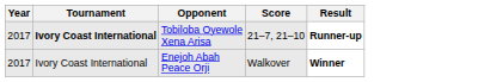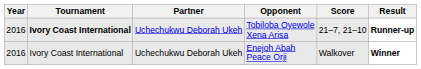+ column: Partner | Uchechukwu Deborah Ukeh | Uchechukwu Deborah Ukeh
Tobiloba Oyewole Xena Arisa | Year: 2017 -> 2016
Enejoh Abah Peace Orji | Year: 2017 -> 2016
